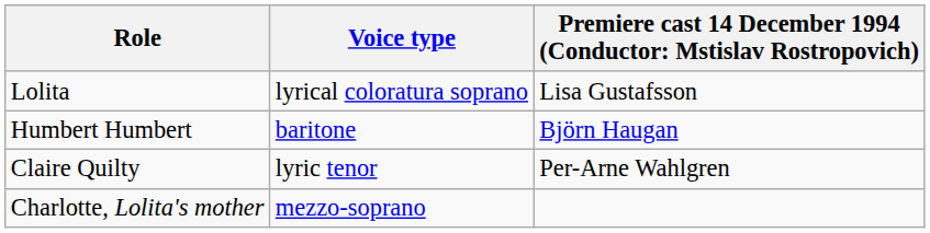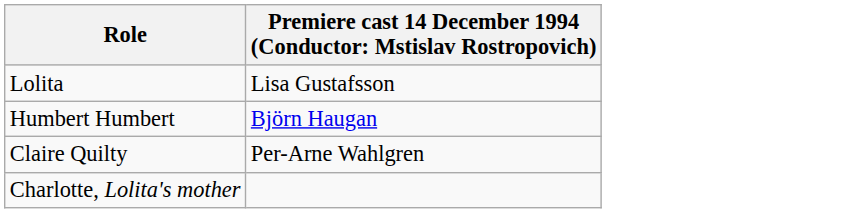- column: Voice type | lyrical coloratura soprano | baritone | lyric tenor | mezzo-soprano
